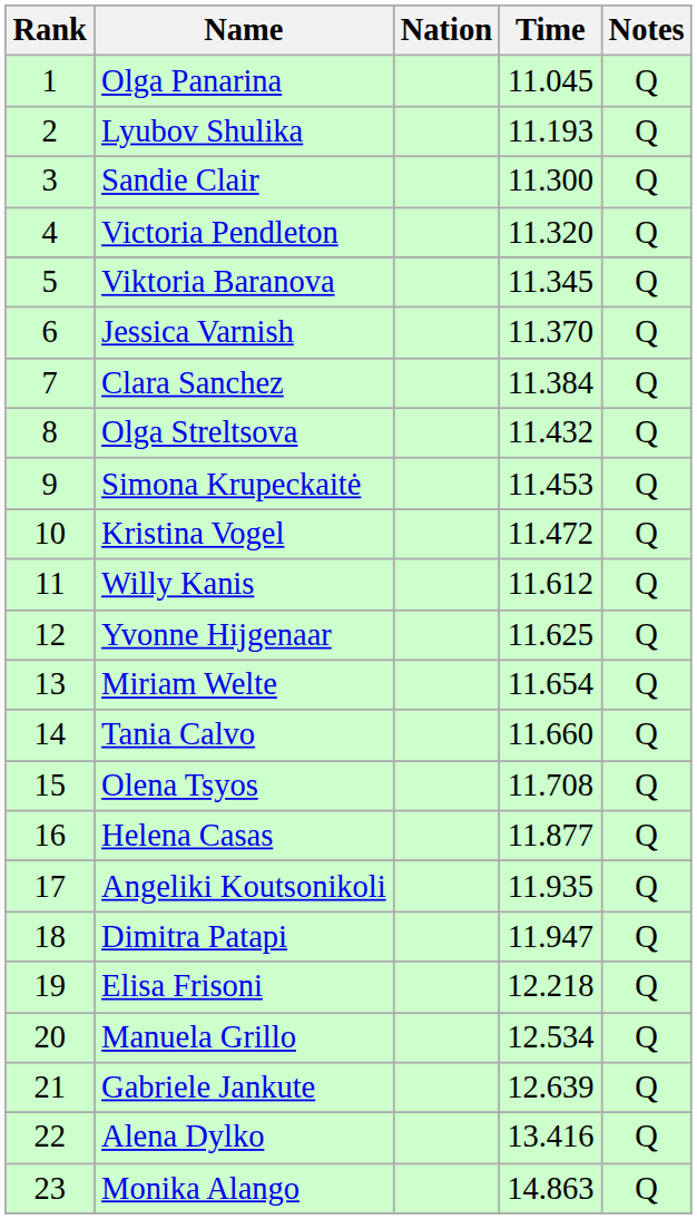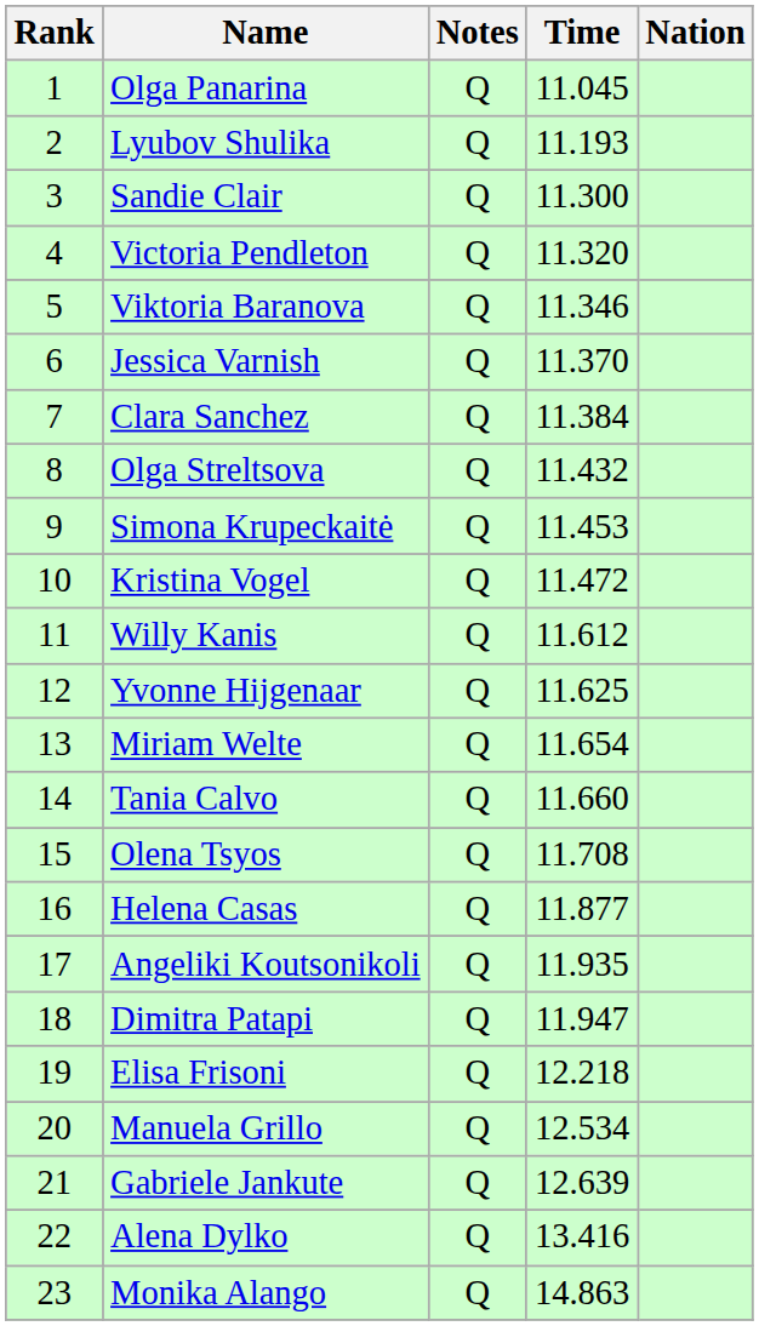columns swapped: Nation <-> Notes
Viktoria Baranova | Time: 11.345 -> 11.346
